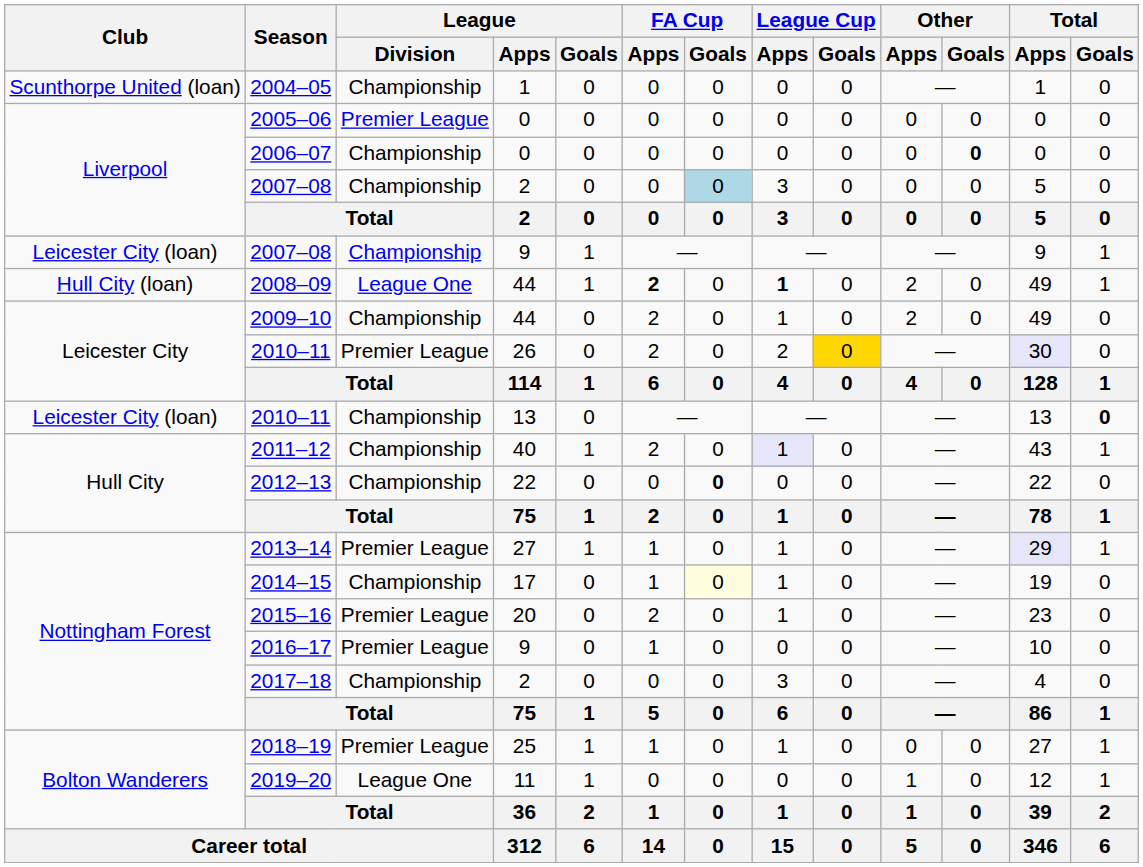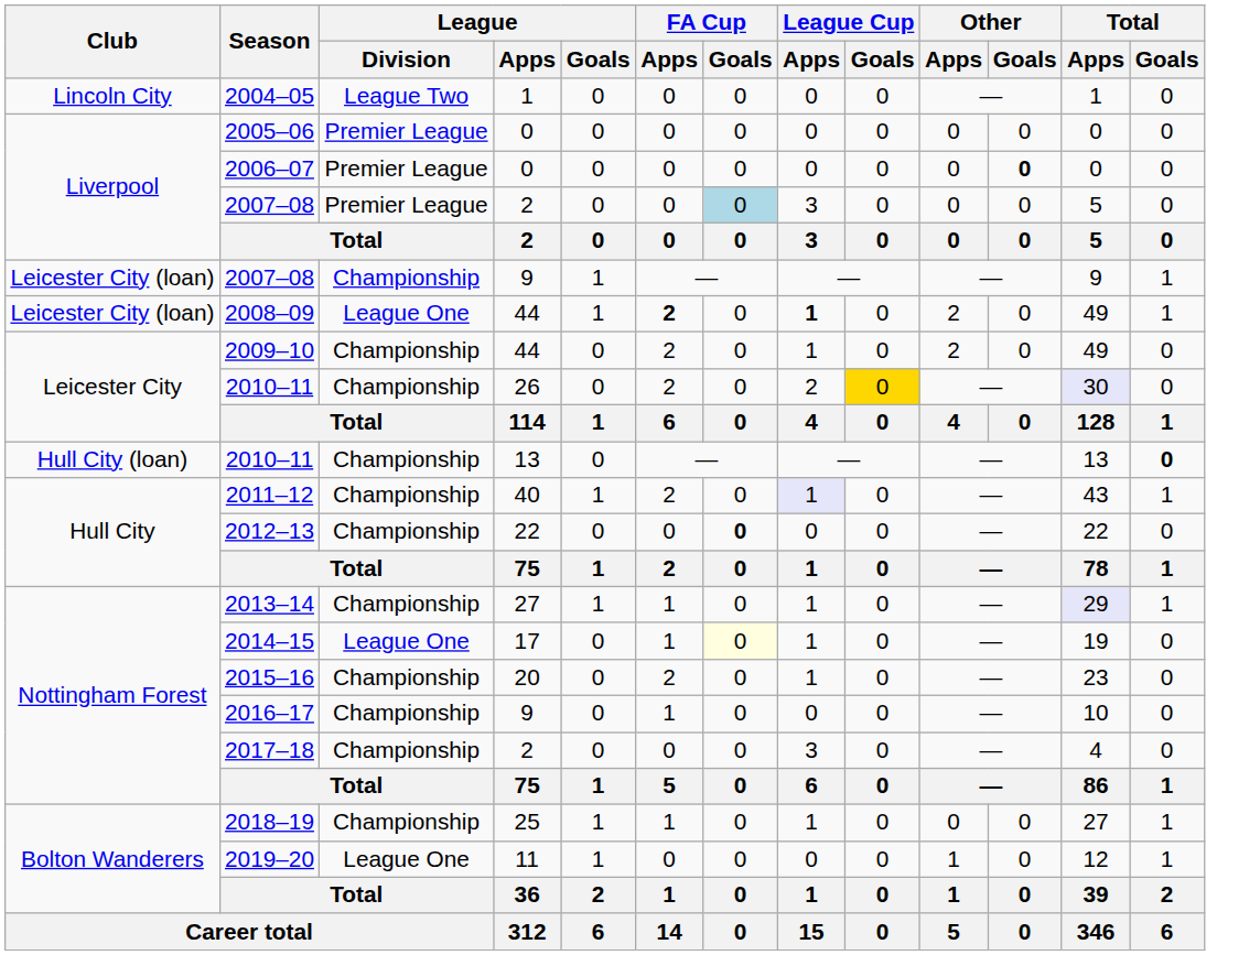2004–05 | Club: Scunthorpe United (loan) -> Lincoln City
2004–05 | League / Division: Championship -> League Two
2006–07 | League / Division: Championship -> Premier League
2007–08 / 2 | League / Division: Championship -> Premier League
2008–09 | Club: Hull City (loan) -> Leicester City (loan)
2010–11 / 26 | League / Division: Premier League -> Championship
2010–11 / 13 | Club: Leicester City (loan) -> Hull City (loan)
2013–14 | League / Division: Premier League -> Championship
2014–15 | League / Division: Championship -> League One
2015–16 | League / Division: Premier League -> Championship
2016–17 | League / Division: Premier League -> Championship
2018–19 | League / Division: Premier League -> Championship
